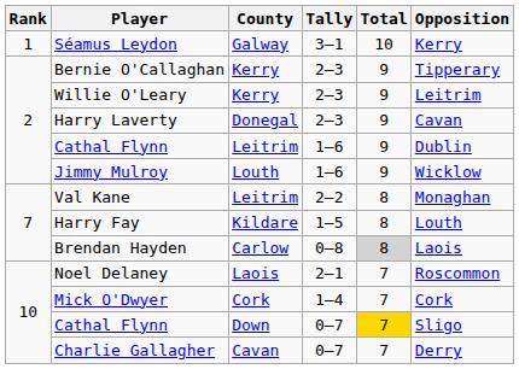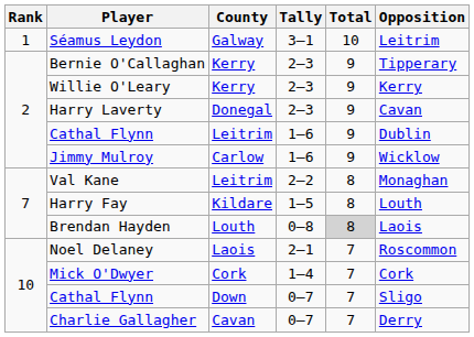Séamus Leydon | Opposition: Kerry -> Leitrim
Willie O'Leary | Opposition: Leitrim -> Kerry
Jimmy Mulroy | County: Louth -> Carlow
Brendan Hayden | County: Carlow -> Louth
Cathal Flynn / 0–7 | Total: gold background -> no background
